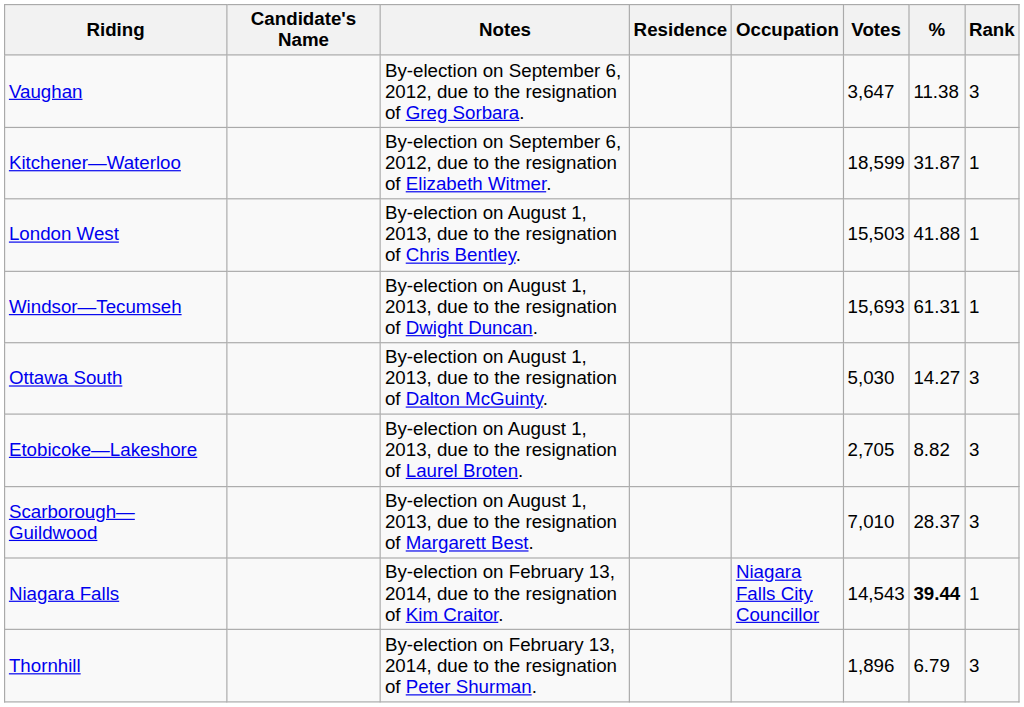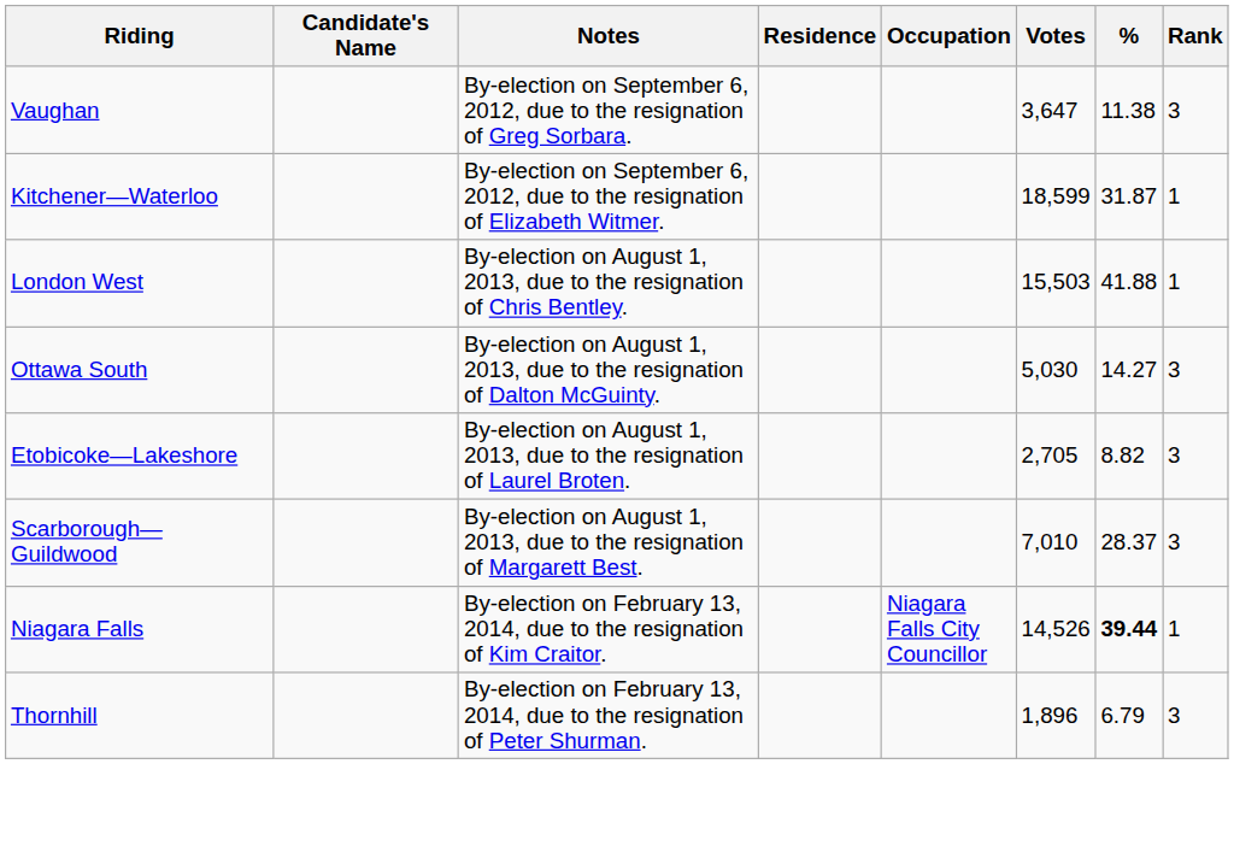- row: Windsor—Tecumseh | By-election on August 1, 2013, due to the resignation of Dwight Duncan. | 15,693 | 61.31 | 1
Niagara Falls | Votes: 14,543 -> 14,526
